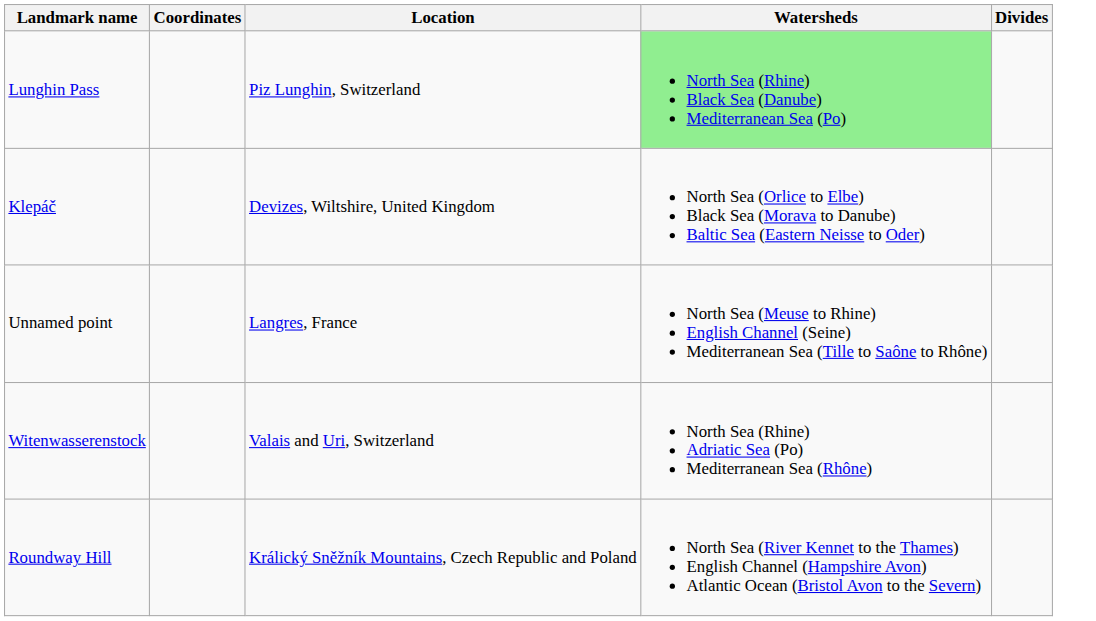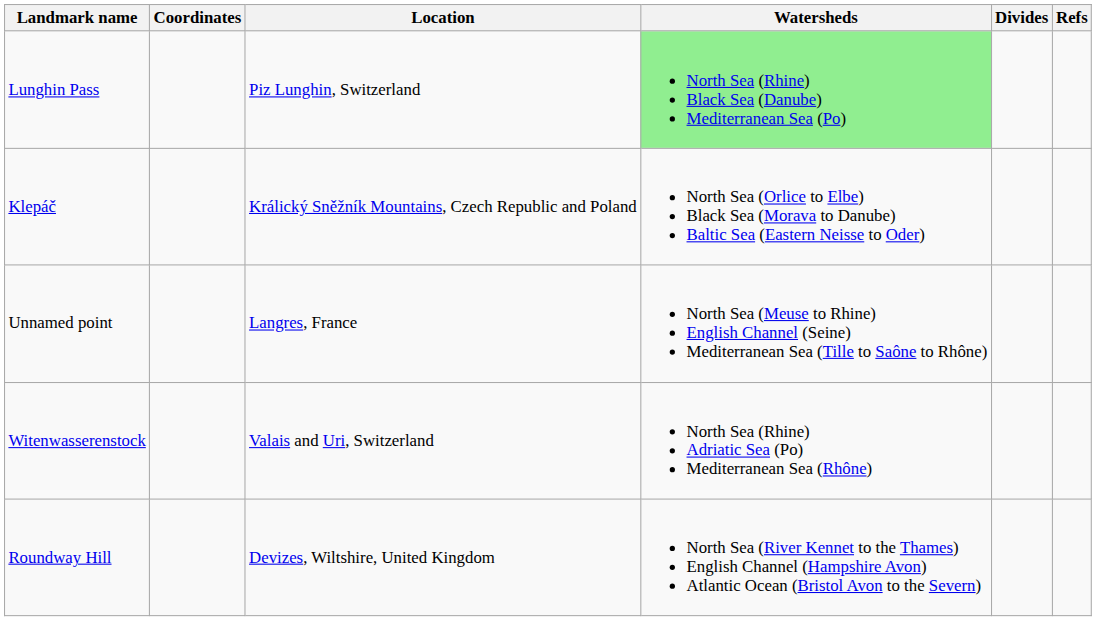+ column: Refs
Klepáč | Location: Devizes, Wiltshire, United Kingdom -> Králický Sněžník Mountains, Czech Republic and Poland
Roundway Hill | Location: Králický Sněžník Mountains, Czech Republic and Poland -> Devizes, Wiltshire, United Kingdom
